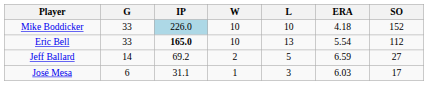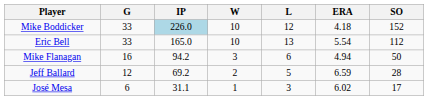Mike Boddicker | L: 10 -> 12
Eric Bell | IP: bold -> normal
+ row: Mike Flanagan | 16 | 94.2 | 3 | 6 | 4.94 | 50
Jeff Ballard | G: 14 -> 12
Jeff Ballard | SO: 27 -> 28
José Mesa | ERA: 6.03 -> 6.02
